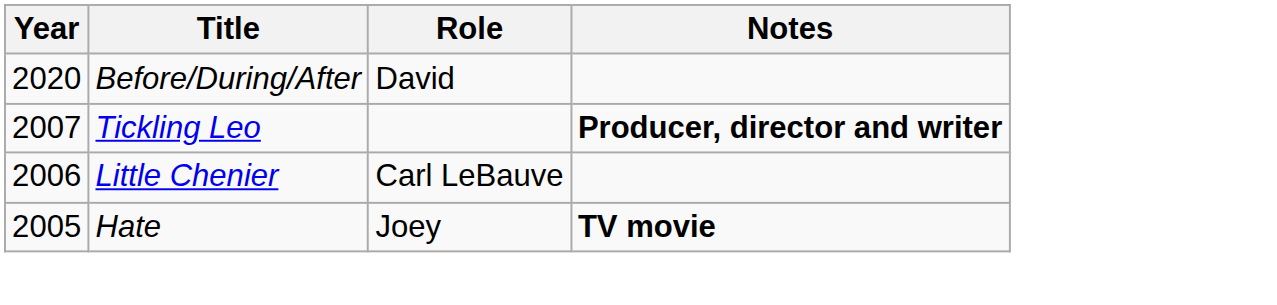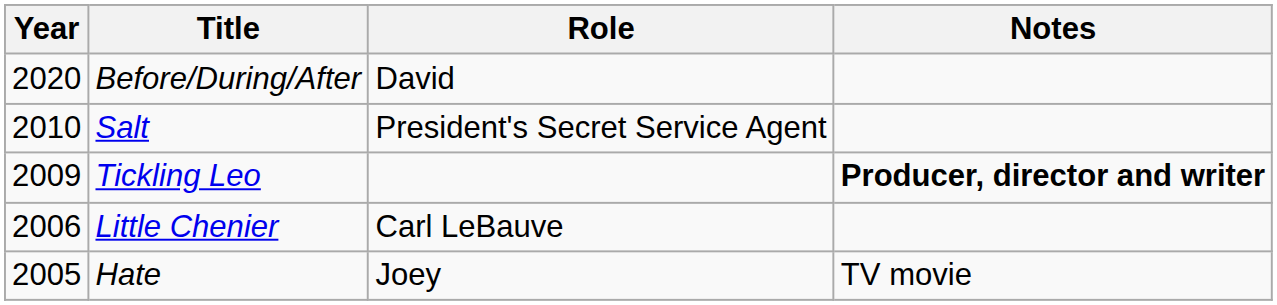+ row: 2010 | Salt | President's Secret Service Agent
Tickling Leo | Year: 2007 -> 2009
Hate | Notes: bold -> normal
